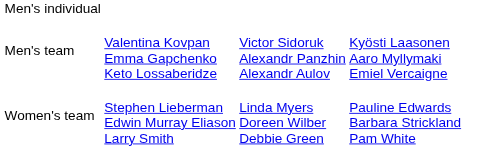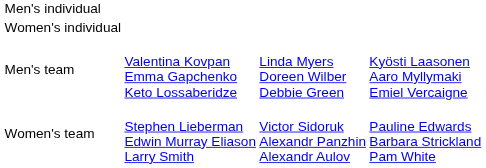+ row: Women's individual
Men's team | column 3: Victor Sidoruk Alexandr Panzhin Alexandr Aulov -> Linda Myers Doreen Wilber Debbie Green
Women's team | column 3: Linda Myers Doreen Wilber Debbie Green -> Victor Sidoruk Alexandr Panzhin Alexandr Aulov
